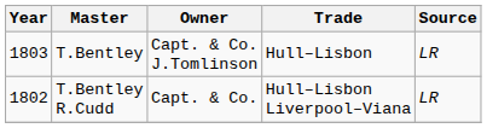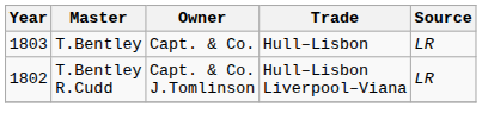T.Bentley | Owner: Capt. & Co. J.Tomlinson -> Capt. & Co.
T.Bentley R.Cudd | Owner: Capt. & Co. -> Capt. & Co. J.Tomlinson
